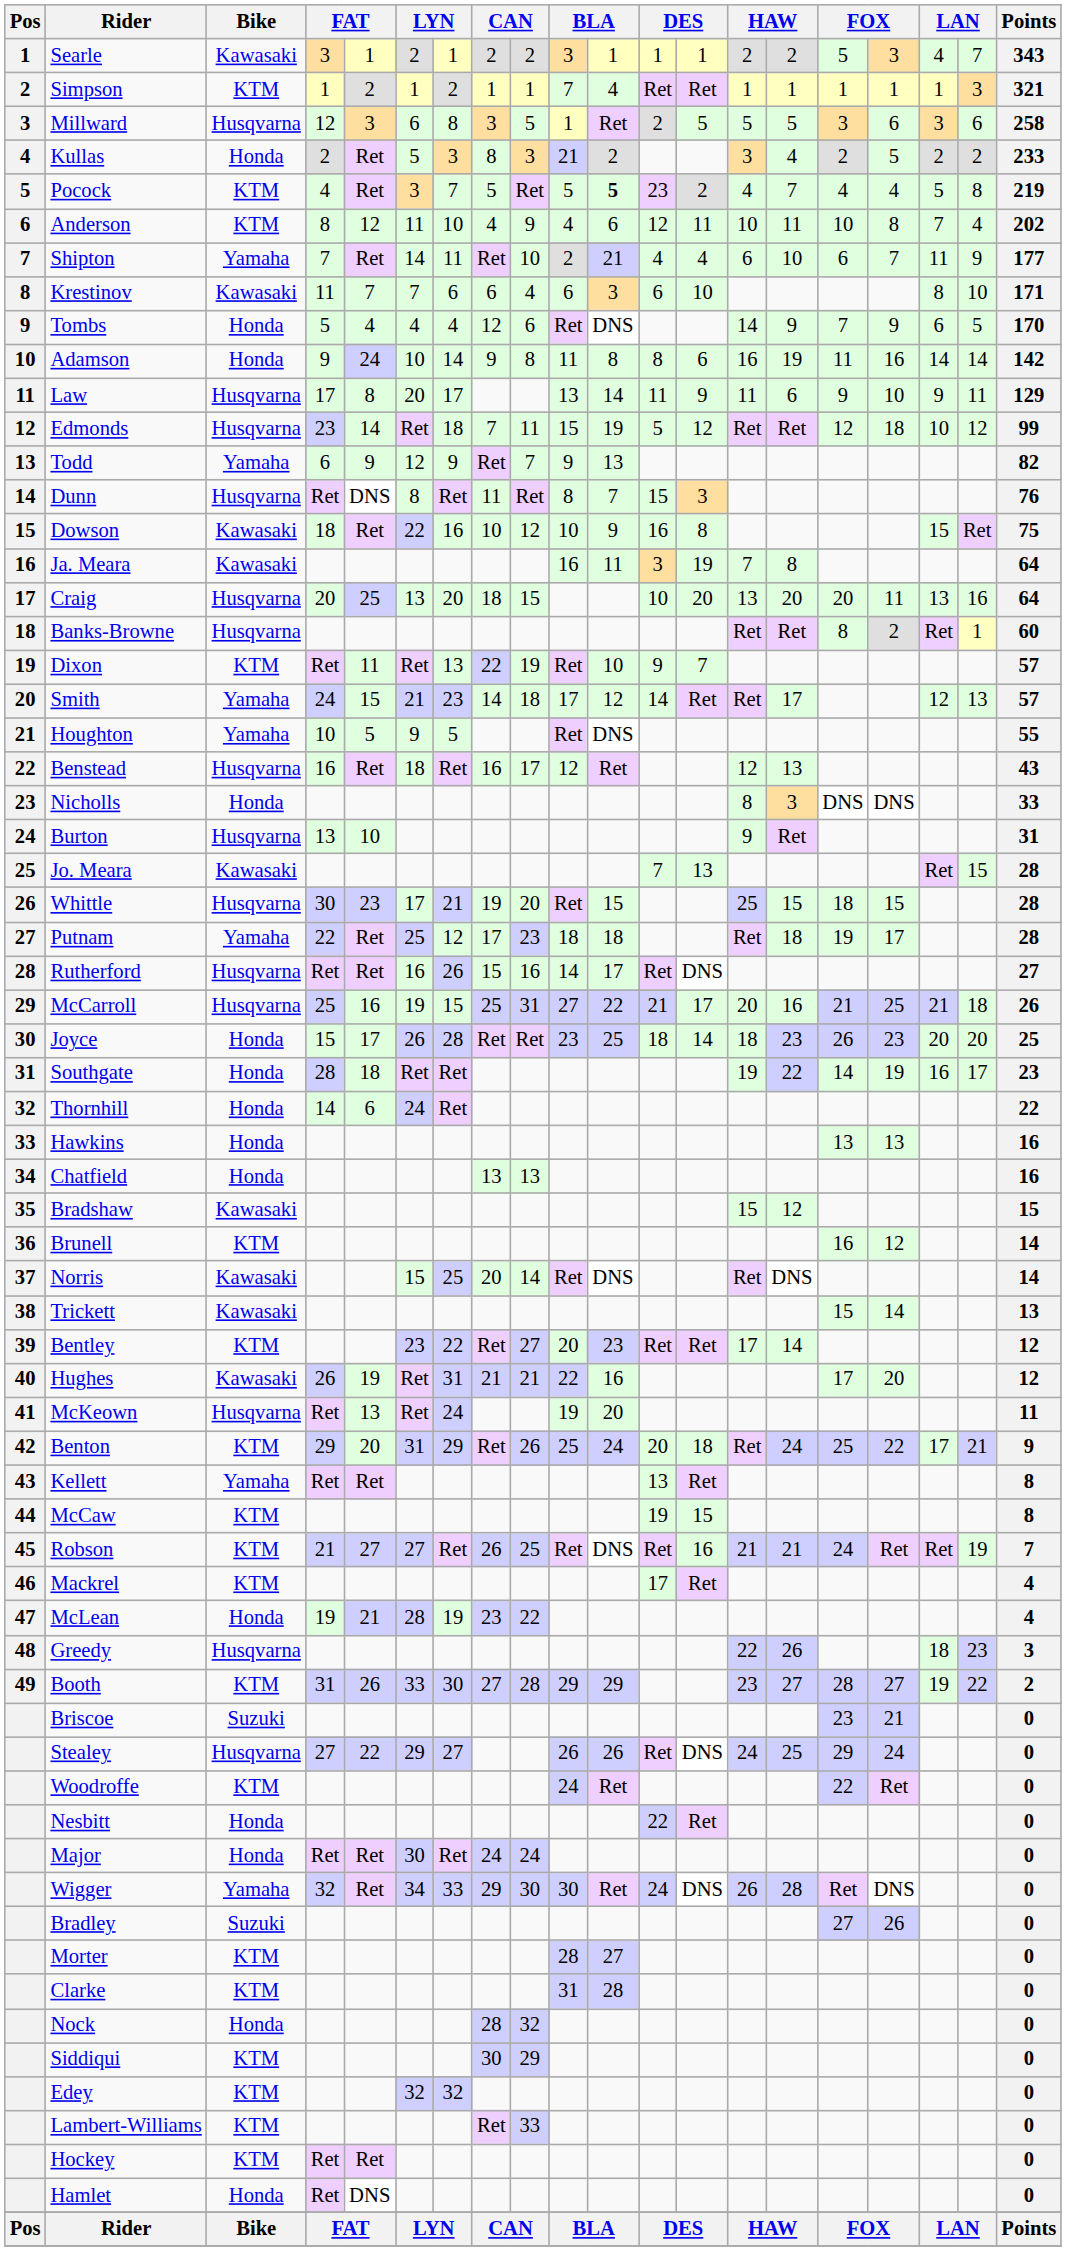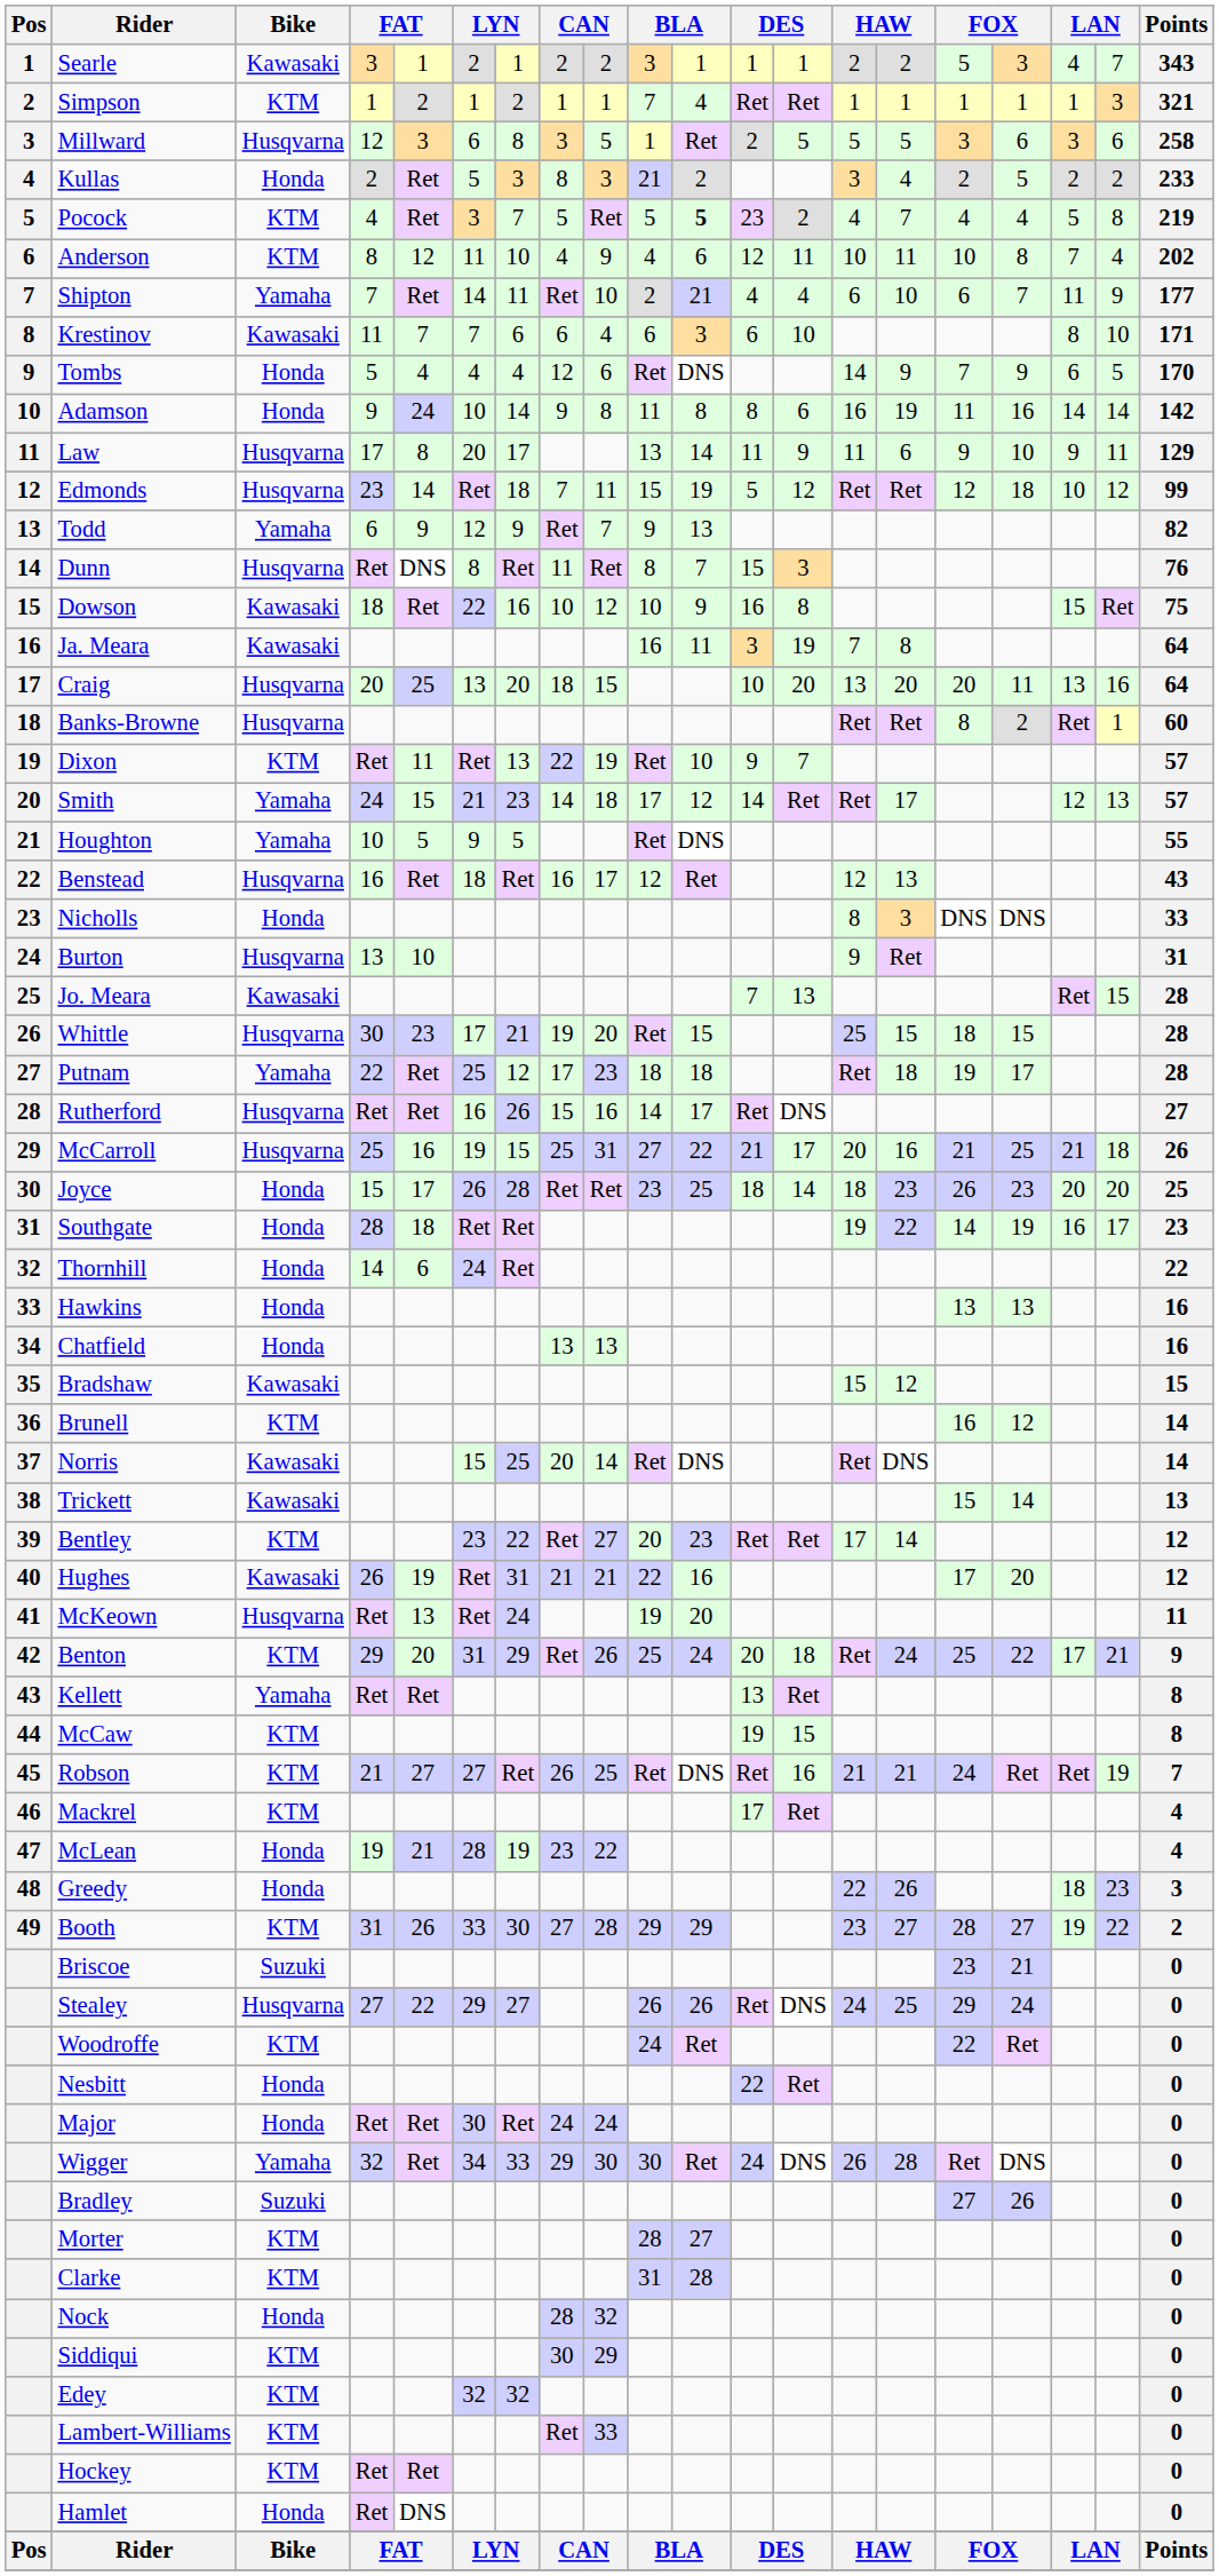Greedy | Bike: Husqvarna -> Honda
